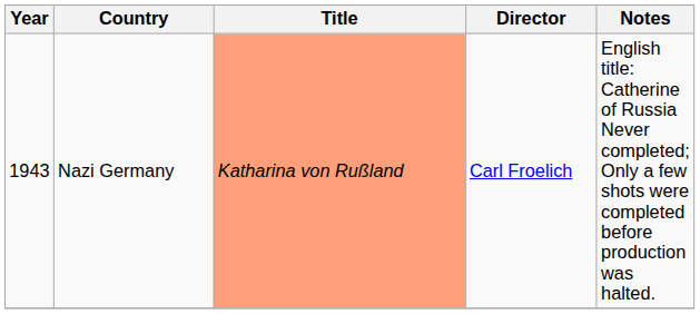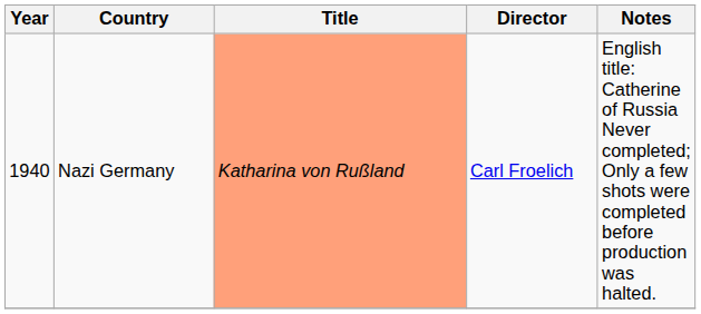Nazi Germany | Year: 1943 -> 1940
